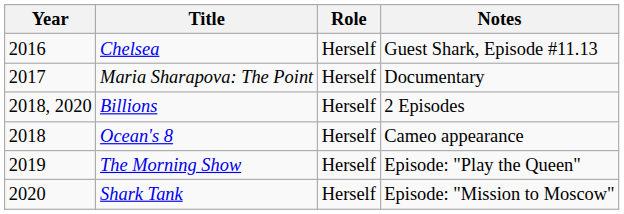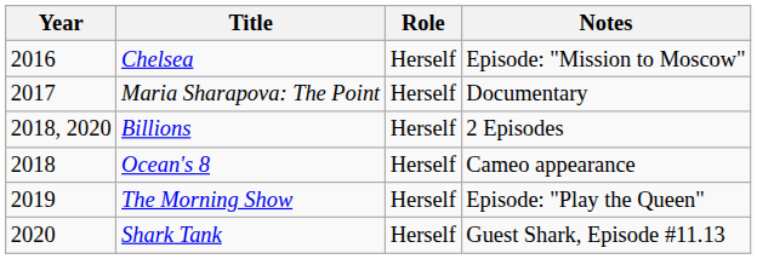Chelsea | Notes: Guest Shark, Episode #11.13 -> Episode: "Mission to Moscow"
Shark Tank | Notes: Episode: "Mission to Moscow" -> Guest Shark, Episode #11.13
